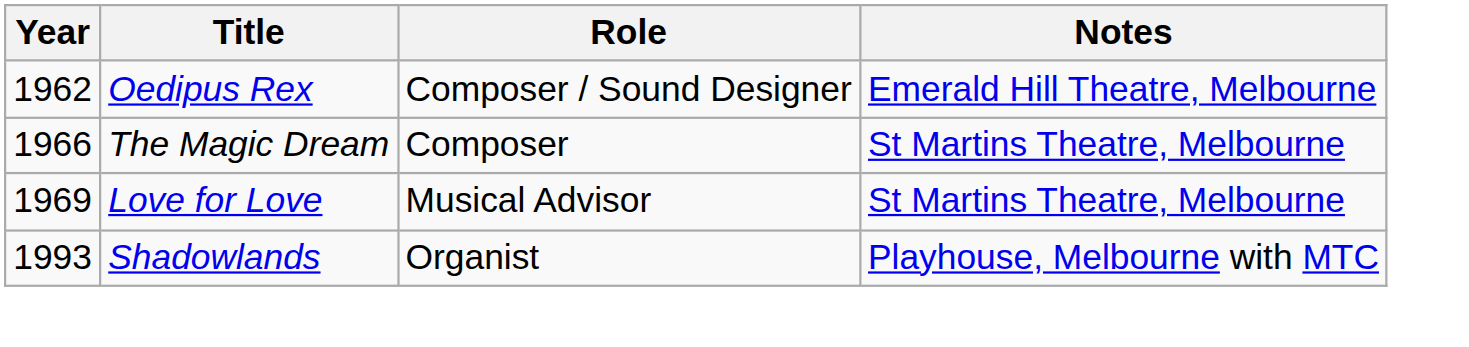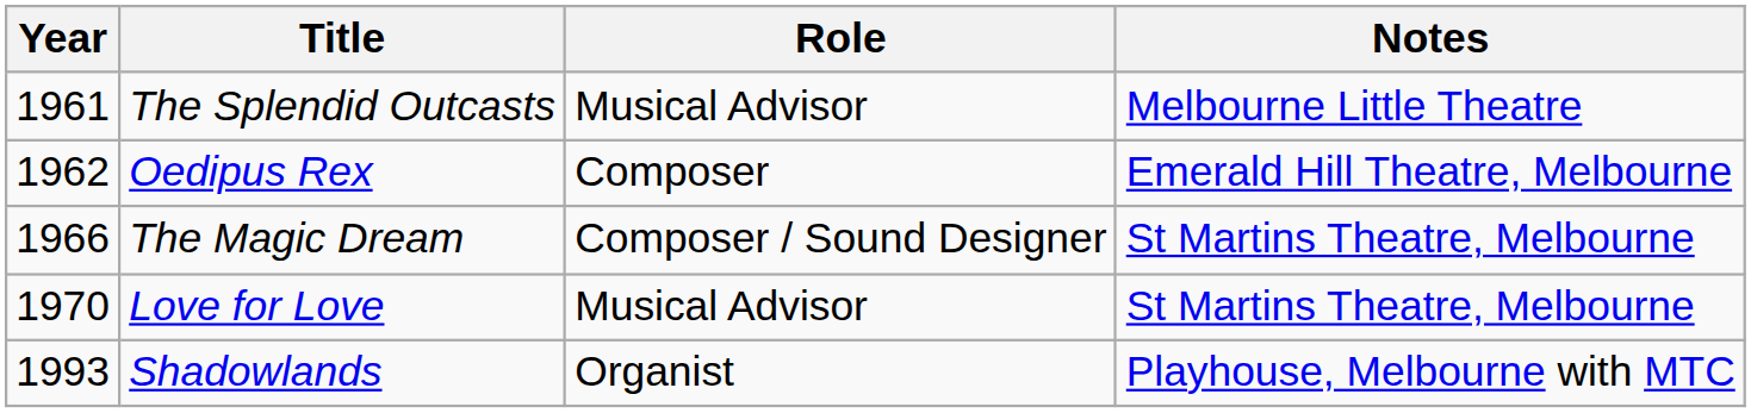+ row: 1961 | The Splendid Outcasts | Musical Advisor | Melbourne Little Theatre
Oedipus Rex | Role: Composer / Sound Designer -> Composer
The Magic Dream | Role: Composer -> Composer / Sound Designer
Love for Love | Year: 1969 -> 1970
